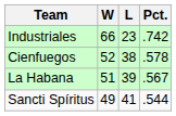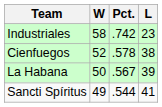columns swapped: L <-> Pct.
Industriales | W: 66 -> 58
La Habana | W: 51 -> 50
